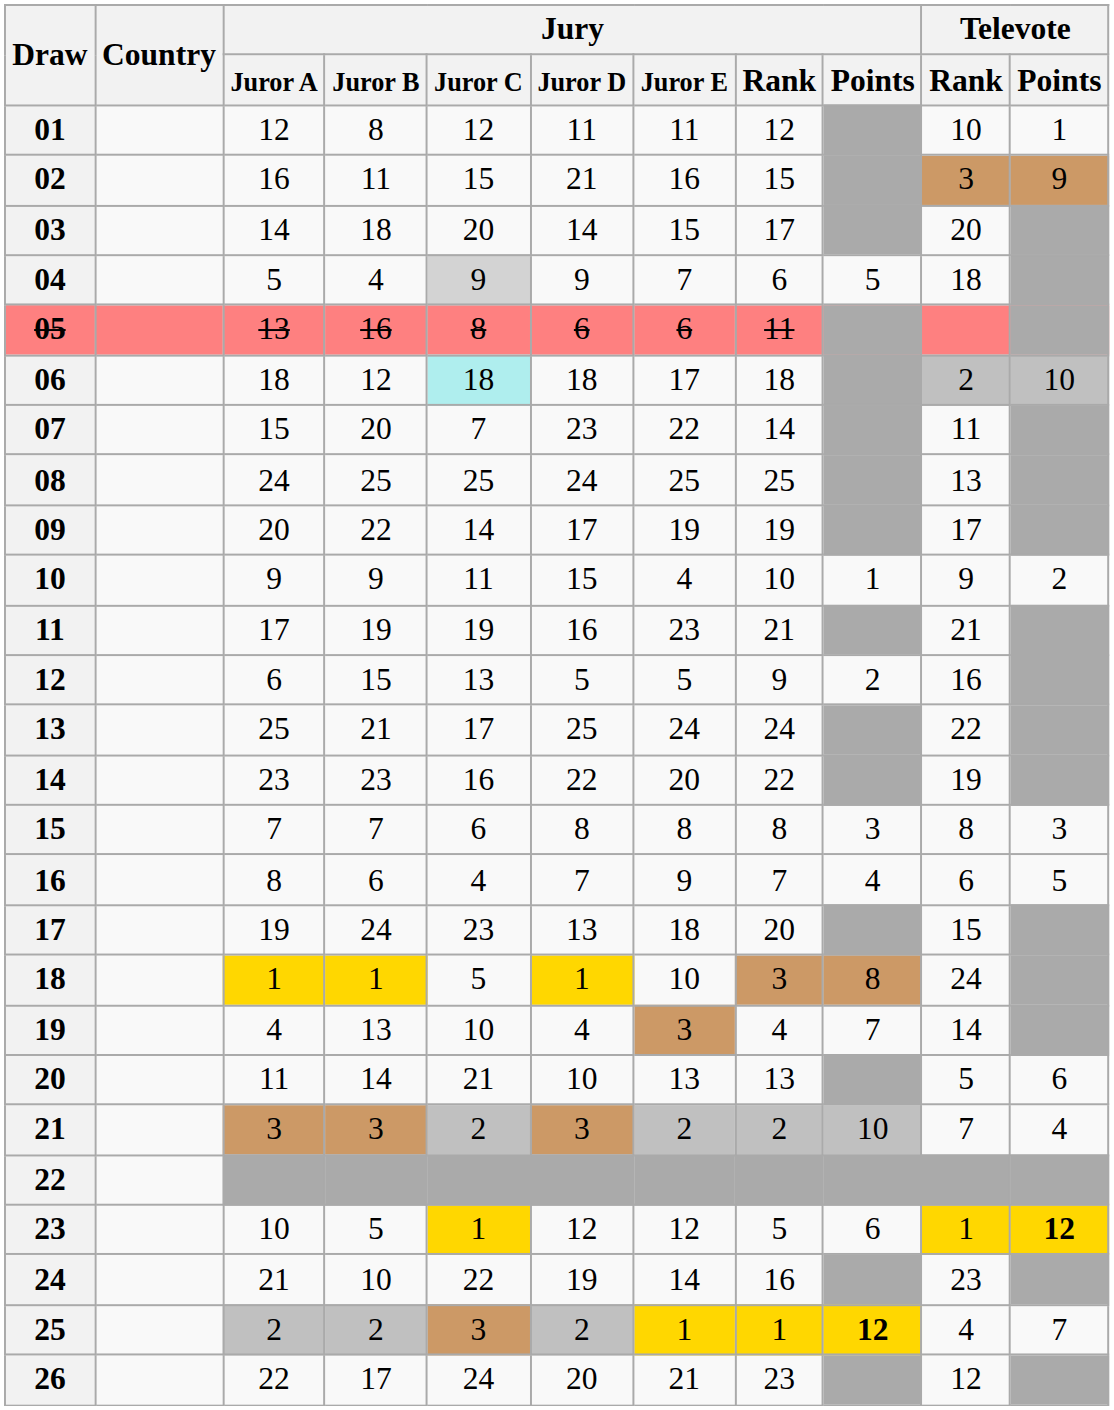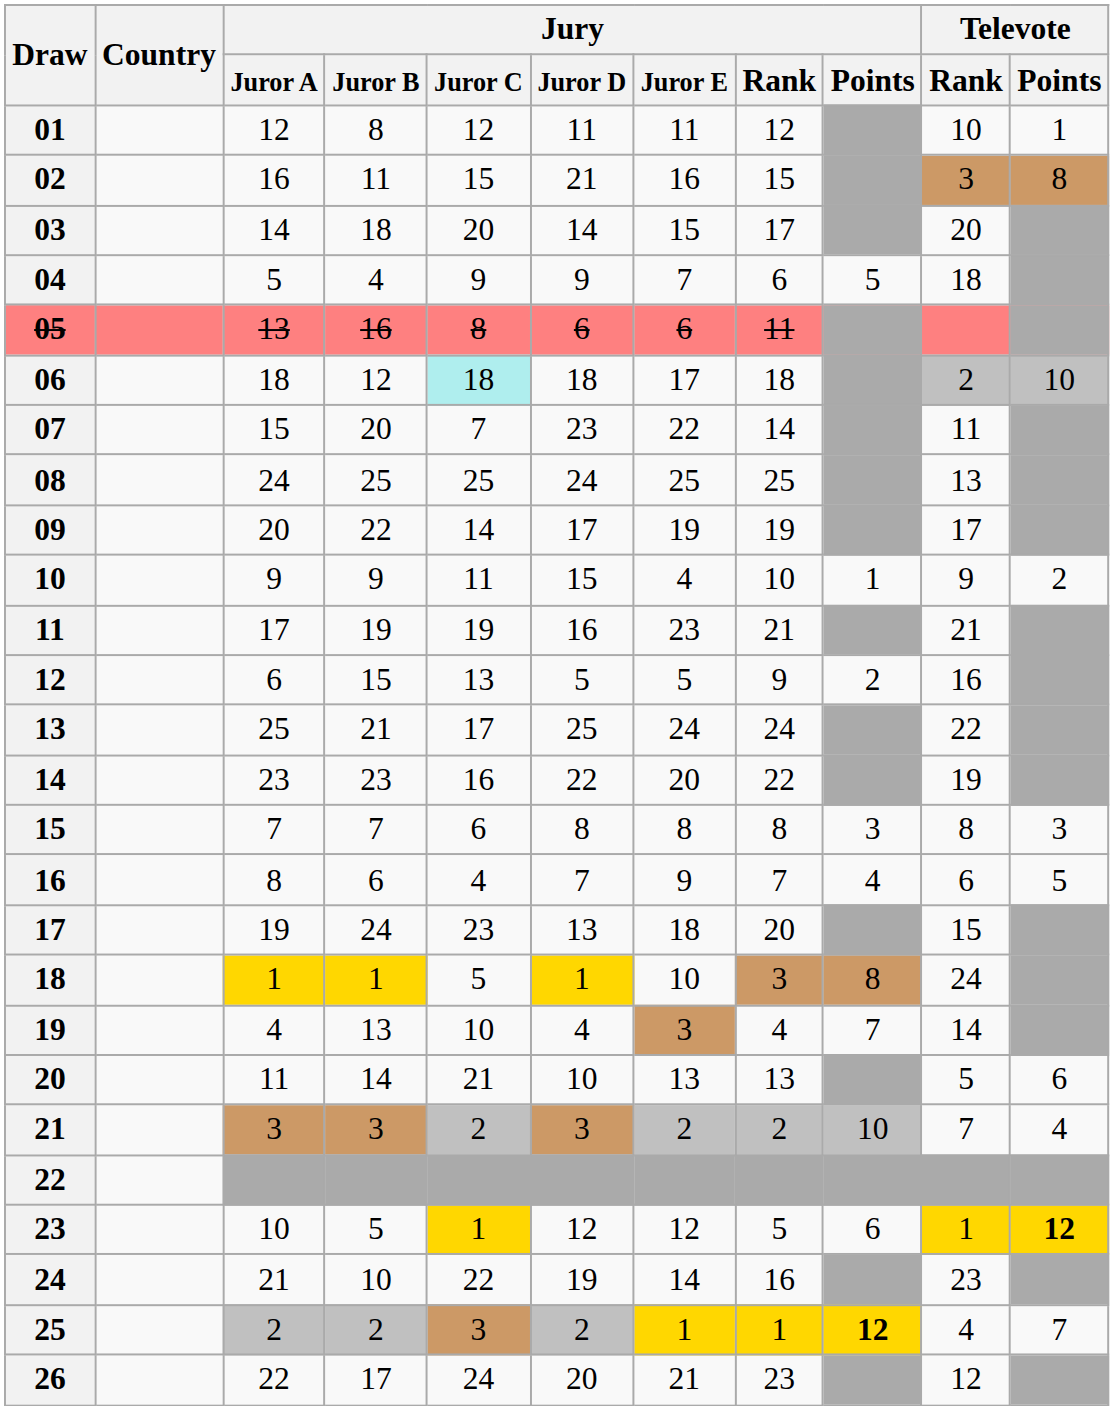02 | Televote / Points: 9 -> 8
04 | Jury / Juror C: lightgrey background -> no background
